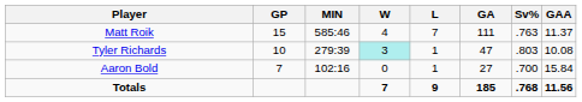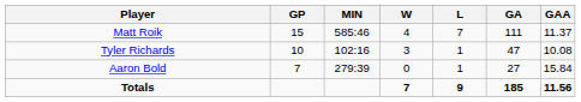- column: Sv% | .763 | .803 | .700 | .768
Tyler Richards | MIN: 279:39 -> 102:16
Tyler Richards | W: paleturquoise background -> no background
Aaron Bold | MIN: 102:16 -> 279:39
